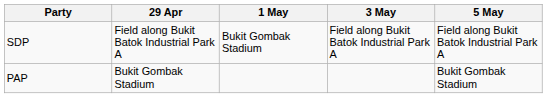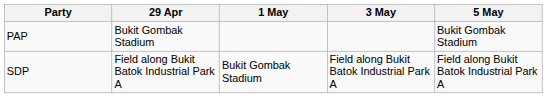rows swapped: PAP <-> SDP
